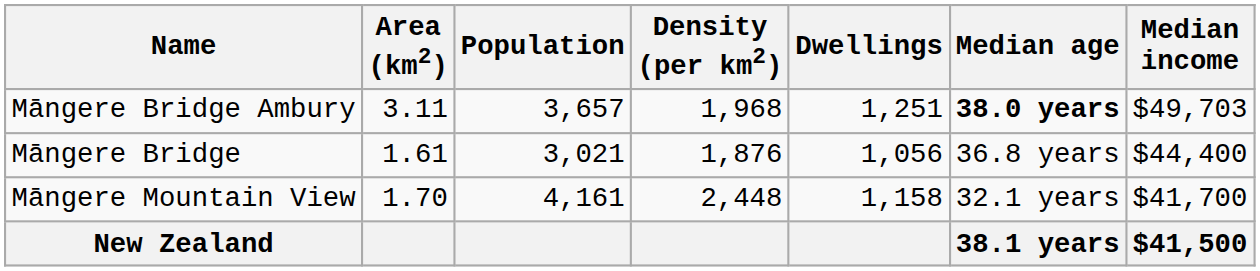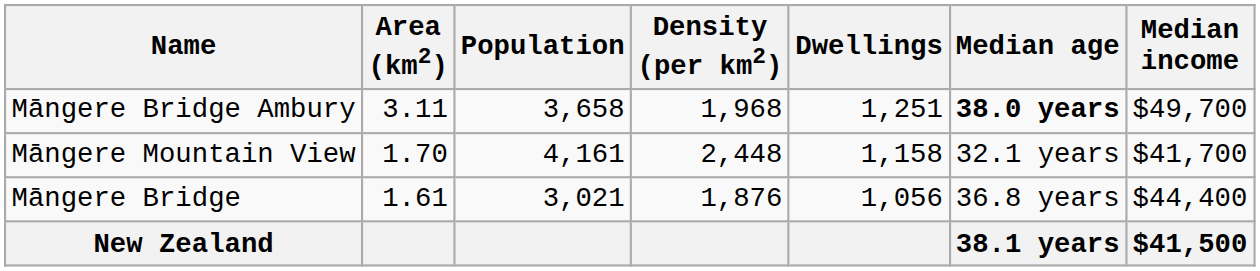Māngere Bridge Ambury | Population: 3,657 -> 3,658
Māngere Bridge Ambury | Median income: $49,703 -> $49,700
rows swapped: Māngere Bridge <-> Māngere Mountain View
